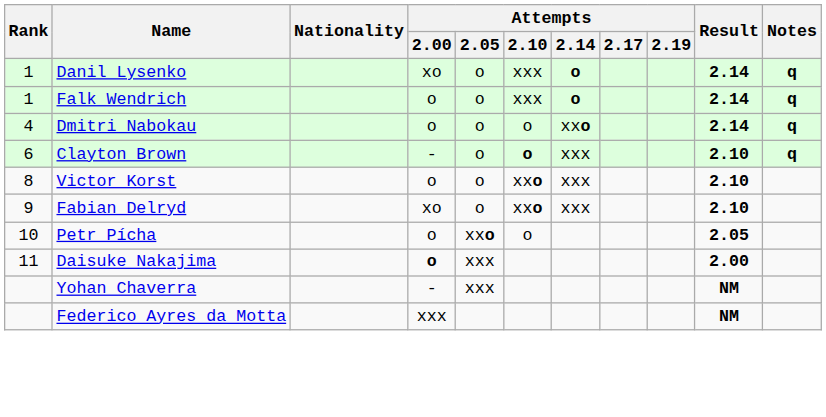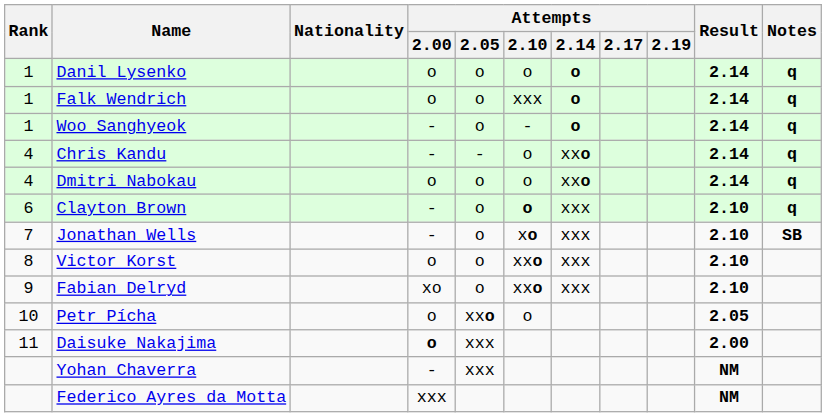Danil Lysenko | Attempts / 2.00: xo -> o
Danil Lysenko | Attempts / 2.10: xxx -> o
+ row: 1 | Woo Sanghyeok | - | o | - | o | 2.14 | q
+ row: 4 | Chris Kandu | - | - | o | xxo | 2.14 | q
+ row: 7 | Jonathan Wells | - | o | xo | xxx | 2.10 | SB
